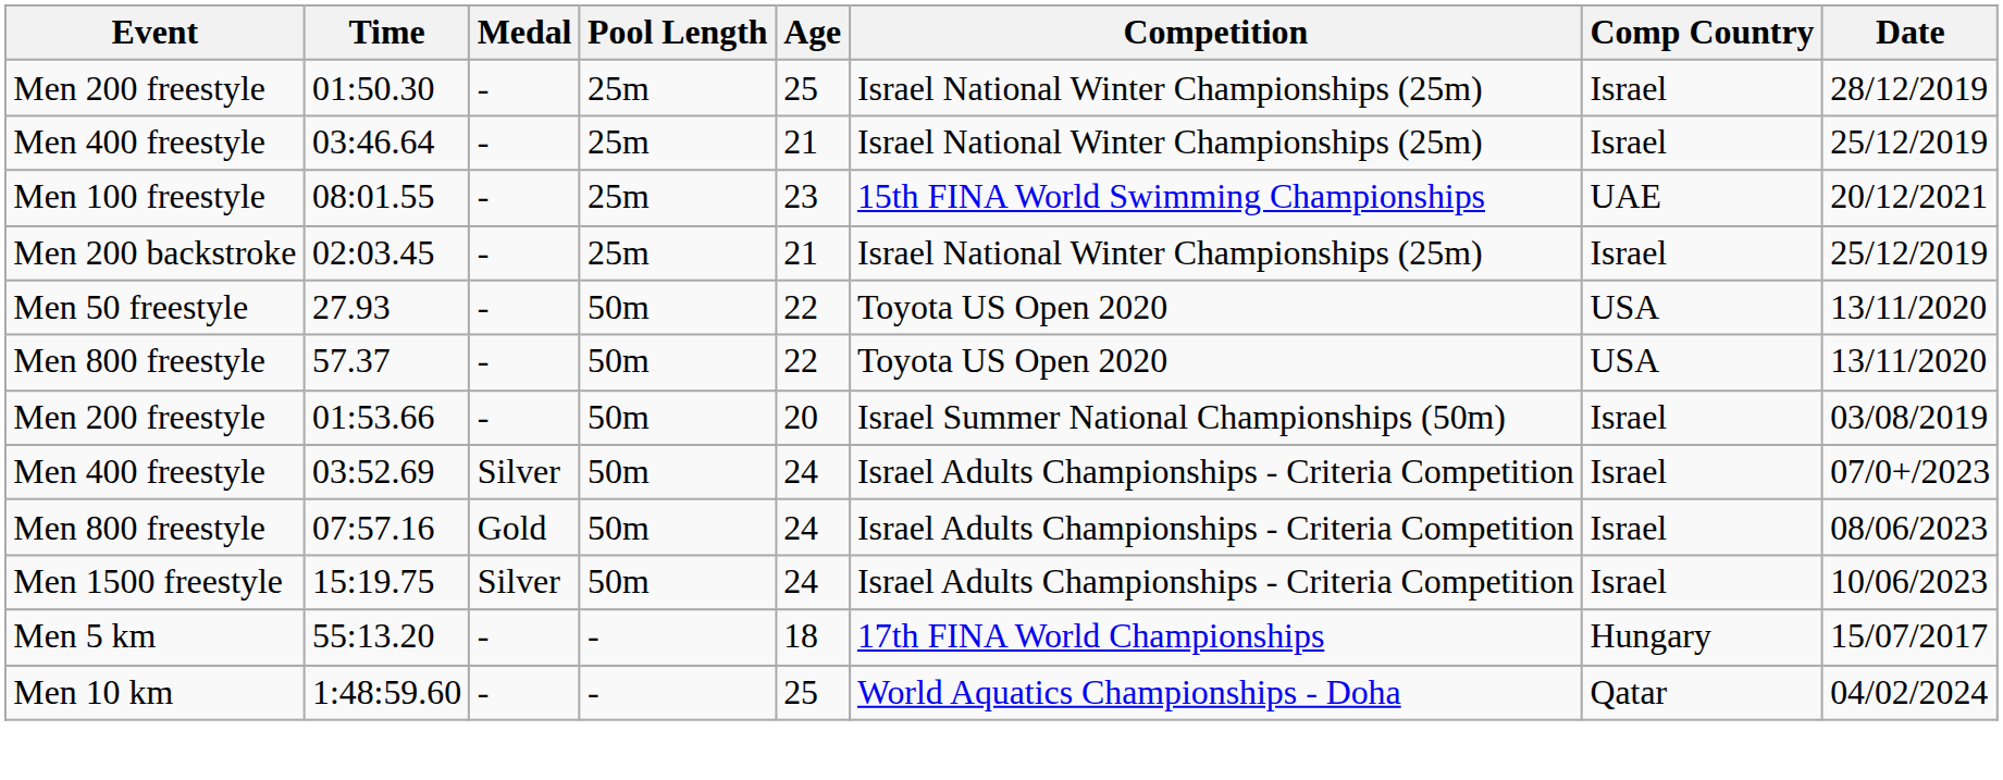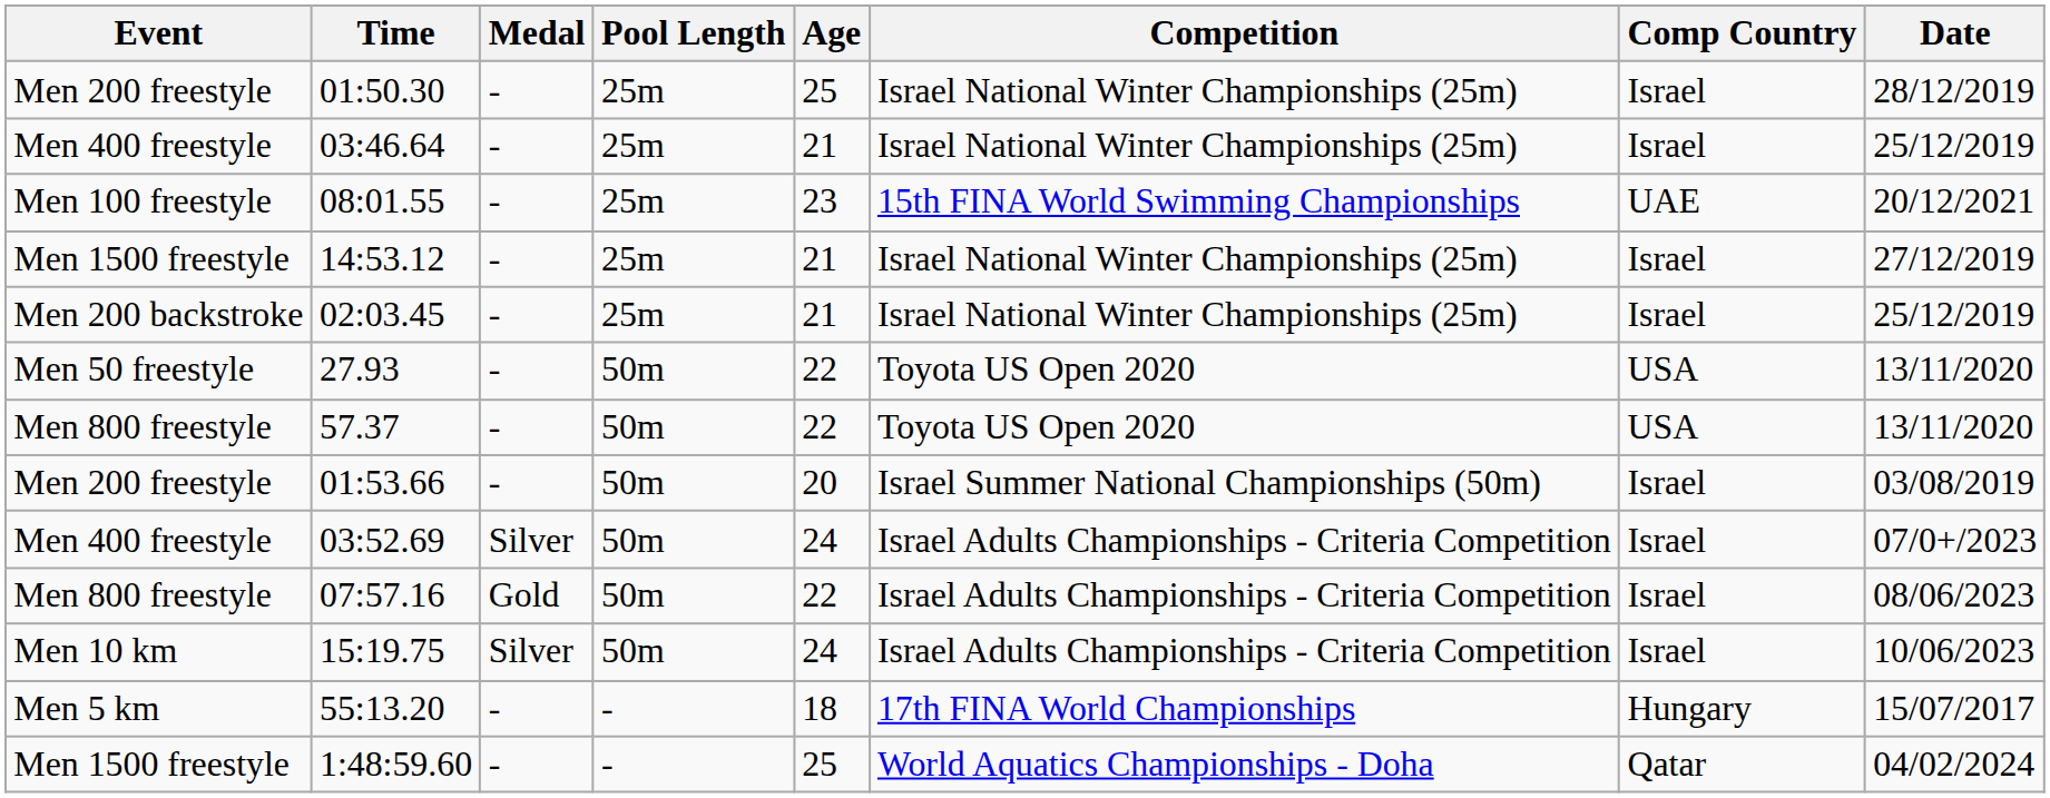+ row: Men 1500 freestyle | 14:53.12 | - | 25m | 21 | Israel National Winter Championships (25m) | Israel | 27/12/2019
07:57.16 | Age: 24 -> 22
15:19.75 | Event: Men 1500 freestyle -> Men 10 km
1:48:59.60 | Event: Men 10 km -> Men 1500 freestyle
